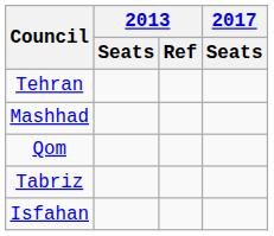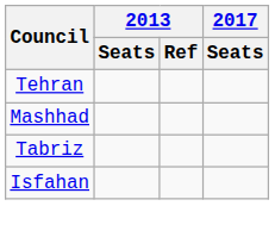- row: Qom
